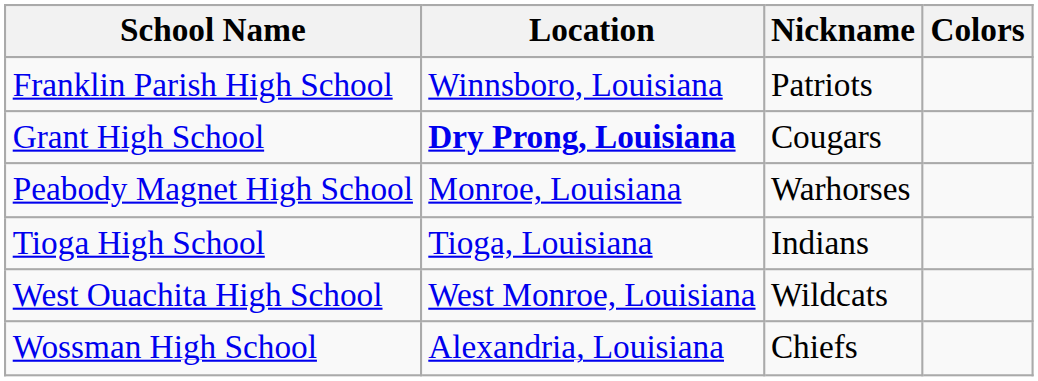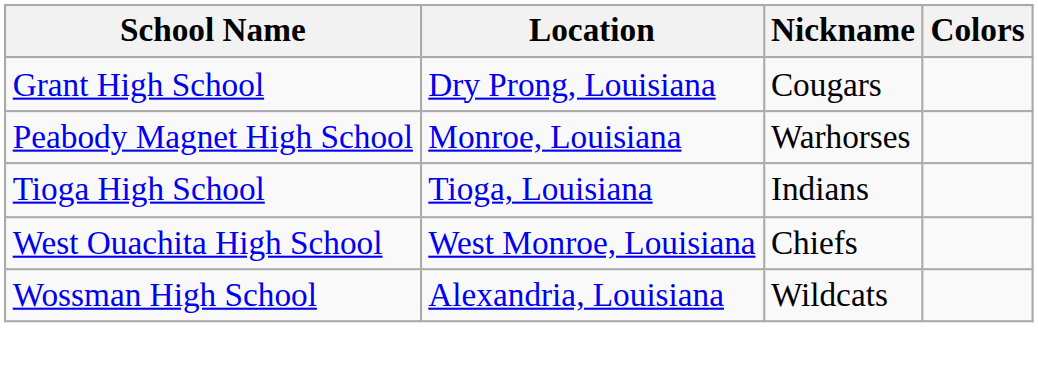- row: Franklin Parish High School | Winnsboro, Louisiana | Patriots
Grant High School | Location: bold -> normal
West Ouachita High School | Nickname: Wildcats -> Chiefs
Wossman High School | Nickname: Chiefs -> Wildcats
